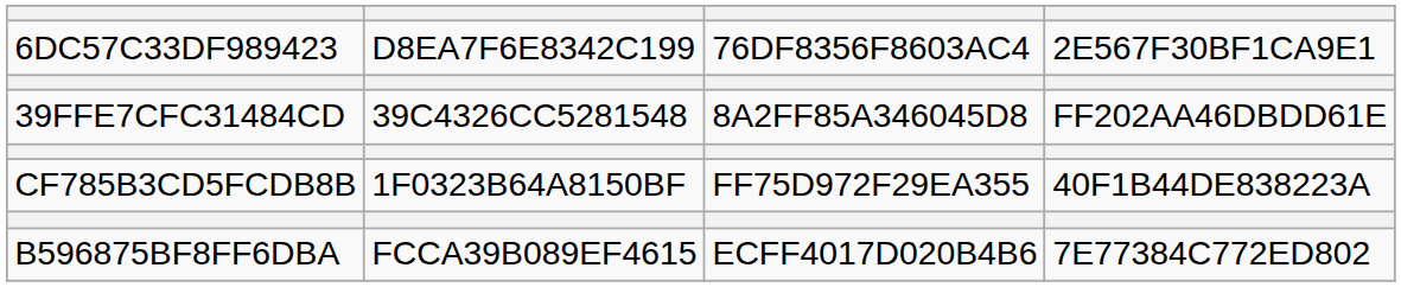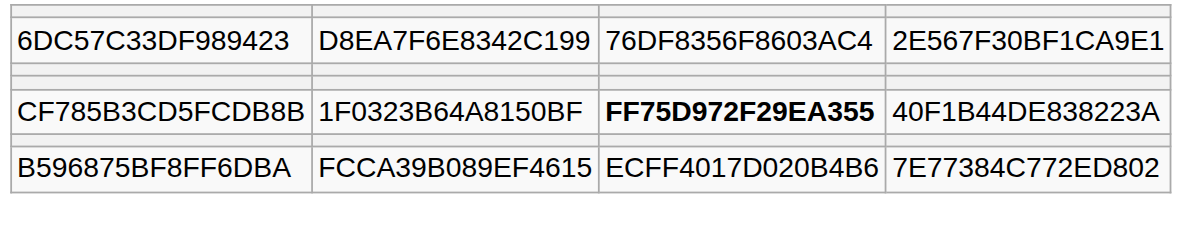- row: 39FFE7CFC31484CD | 39C4326CC5281548 | 8A2FF85A346045D8 | FF202AA46DBDD61E
CF785B3CD5FCDB8B | column 3: normal -> bold
